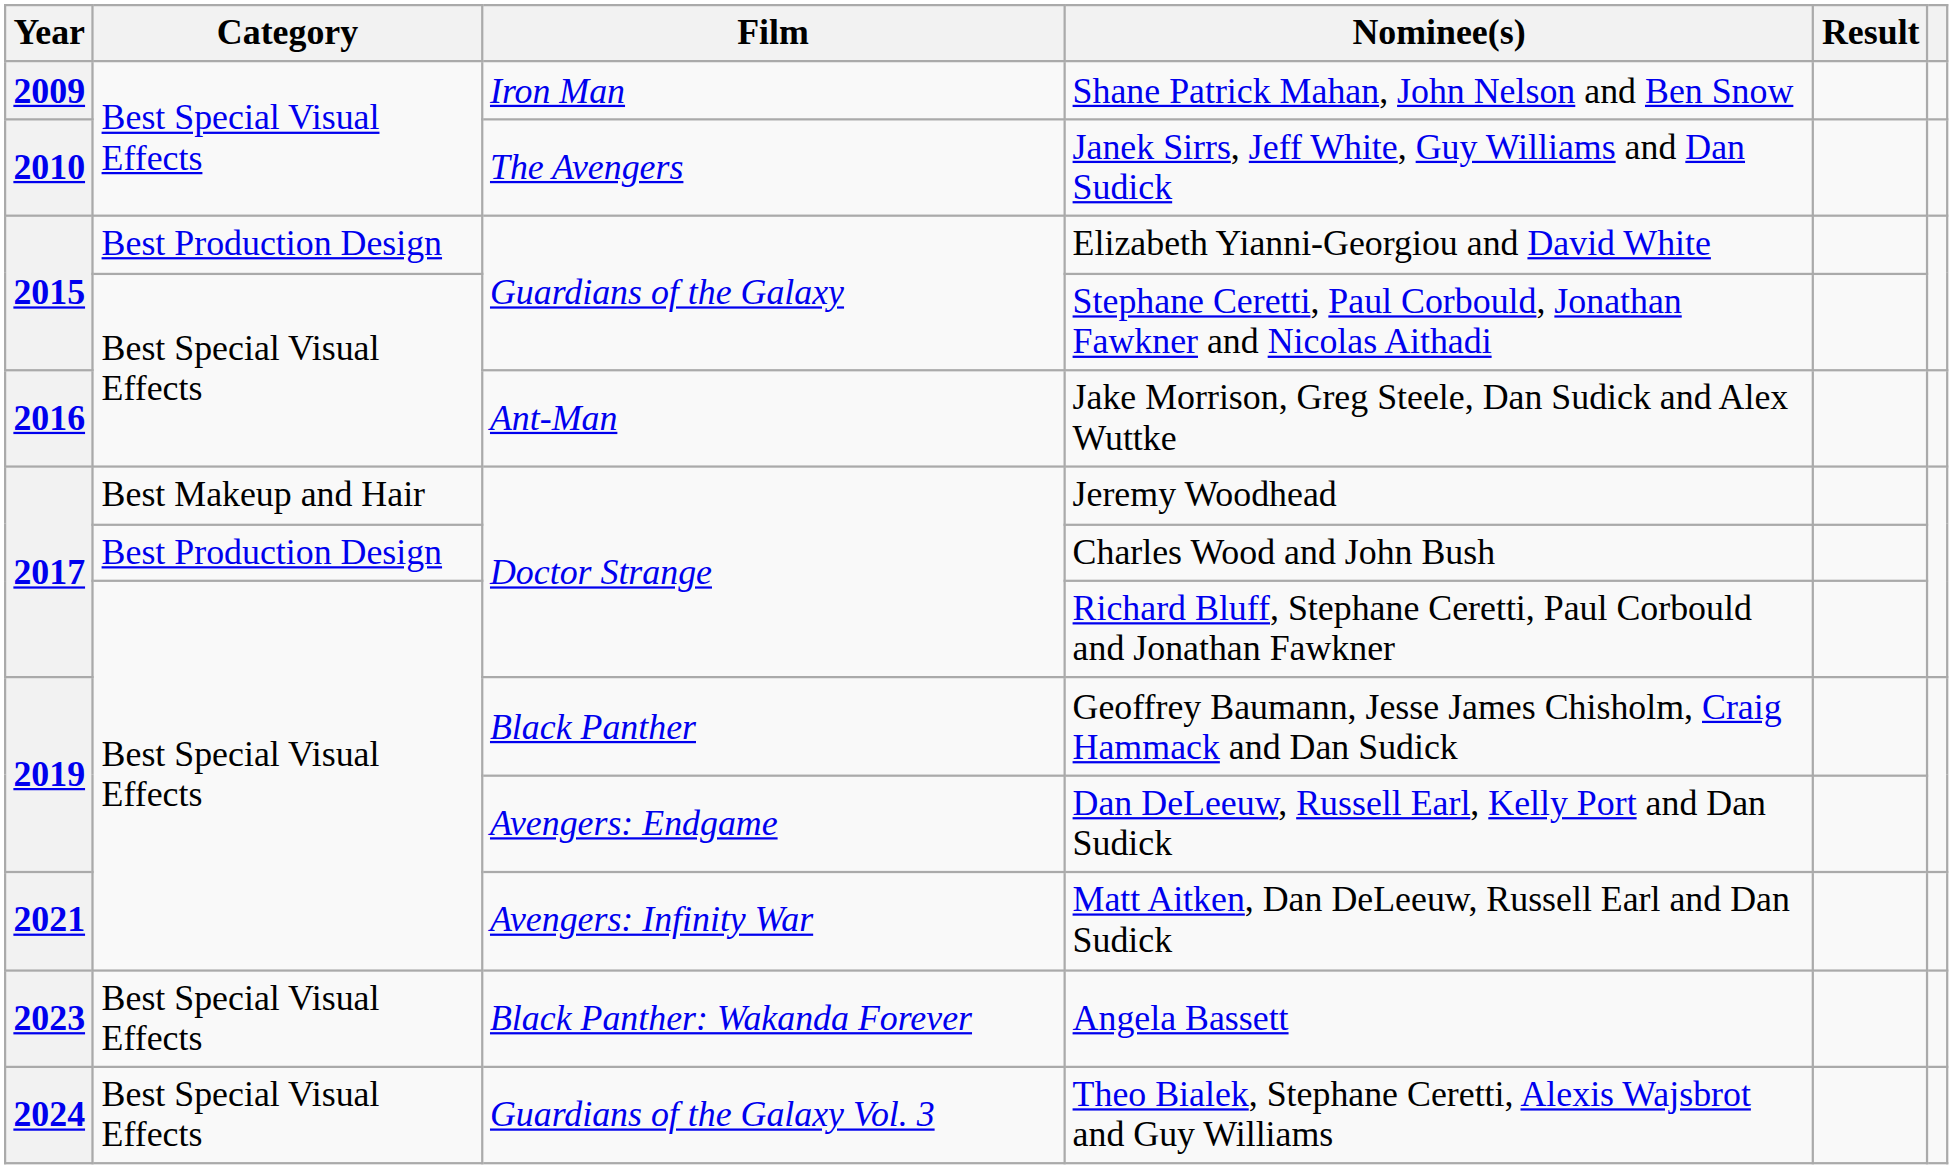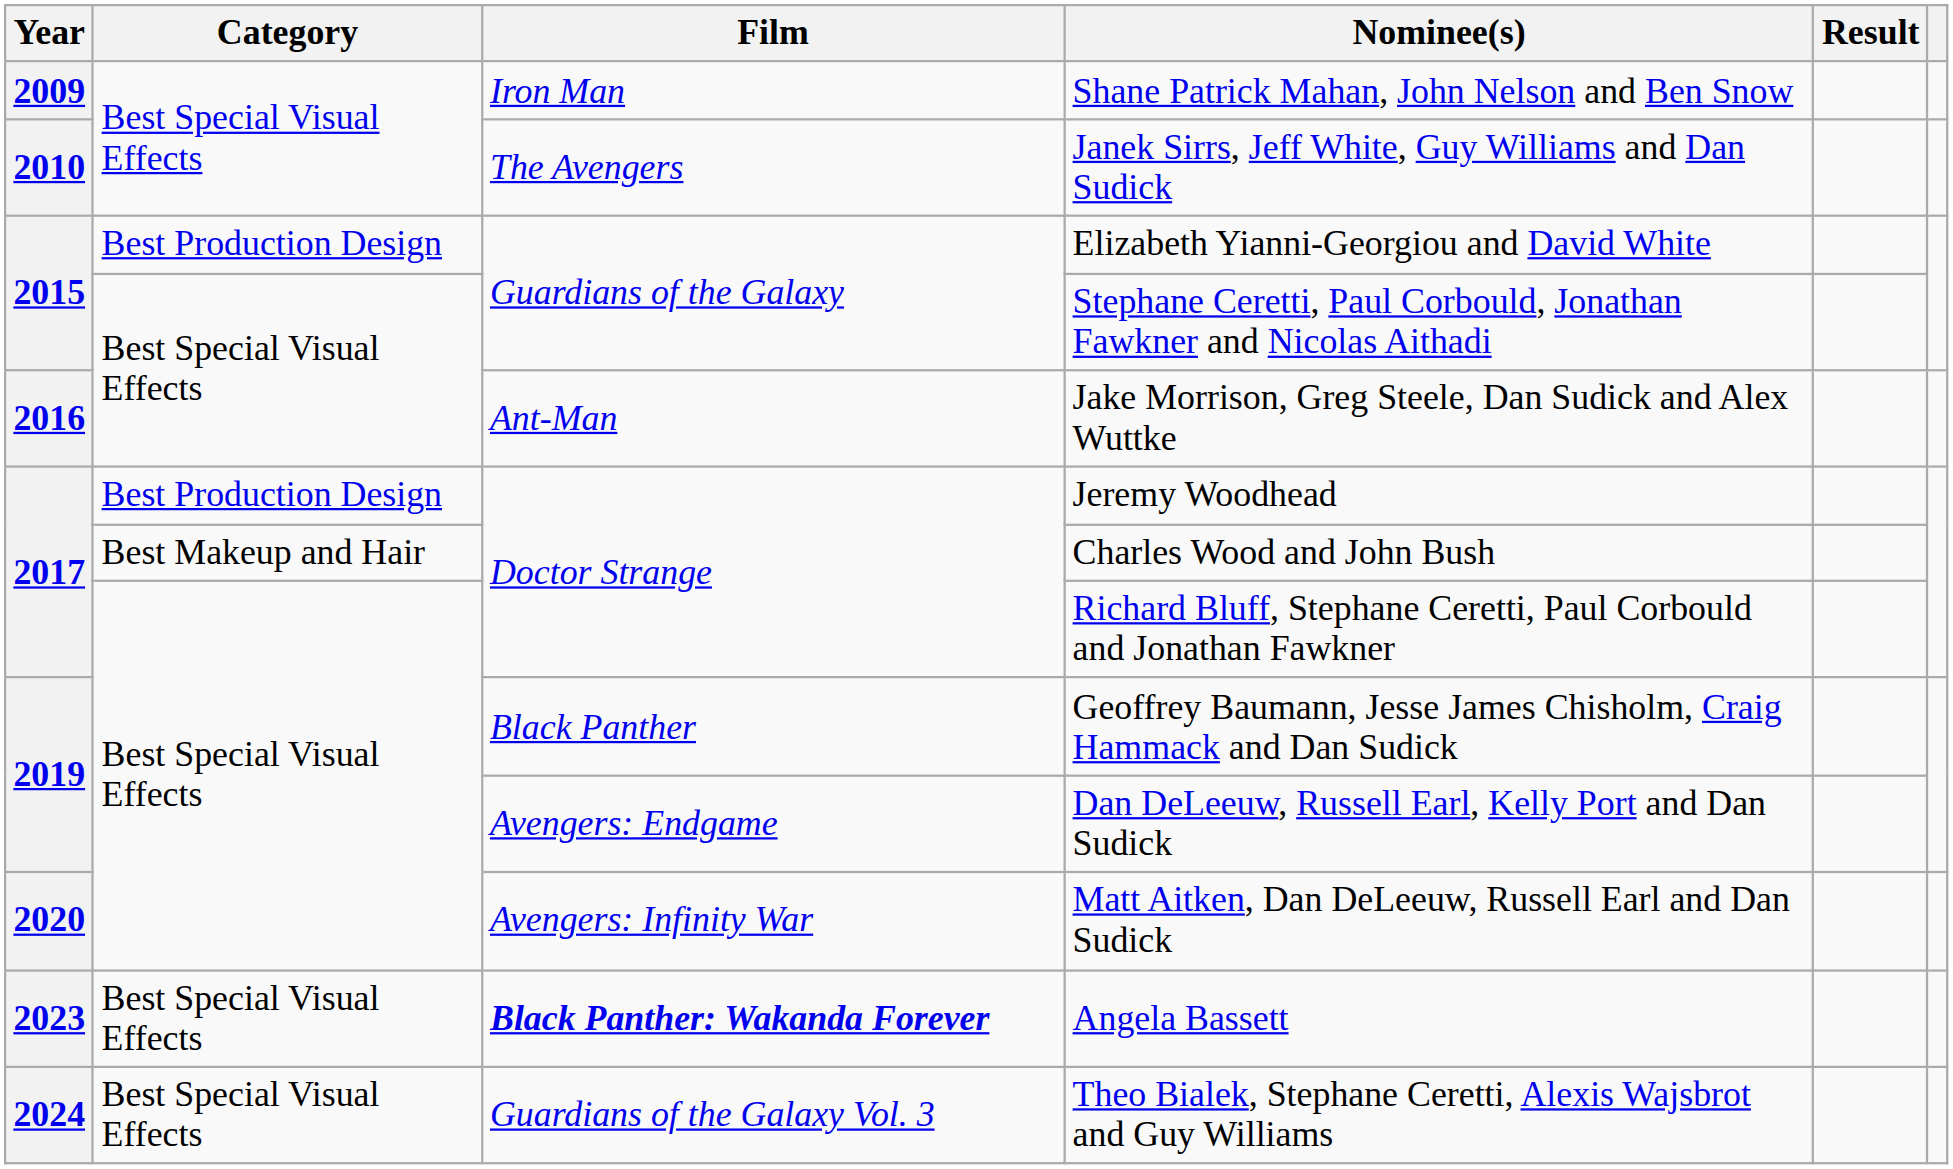Jeremy Woodhead | Category: Best Makeup and Hair -> Best Production Design
Charles Wood and John Bush | Category: Best Production Design -> Best Makeup and Hair
Matt Aitken, Dan DeLeeuw, Russell Earl and Dan Sudick | Year: 2021 -> 2020
Angela Bassett | Film: normal -> bold
